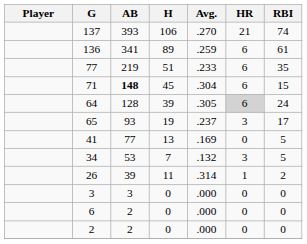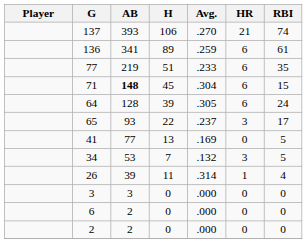64 | HR: lightgrey background -> no background
65 | H: 19 -> 22
26 | RBI: 2 -> 4
